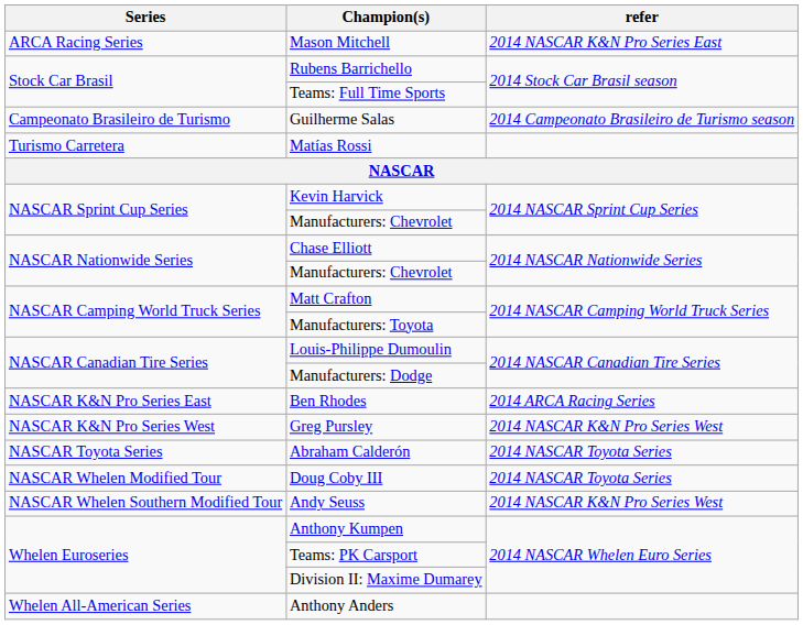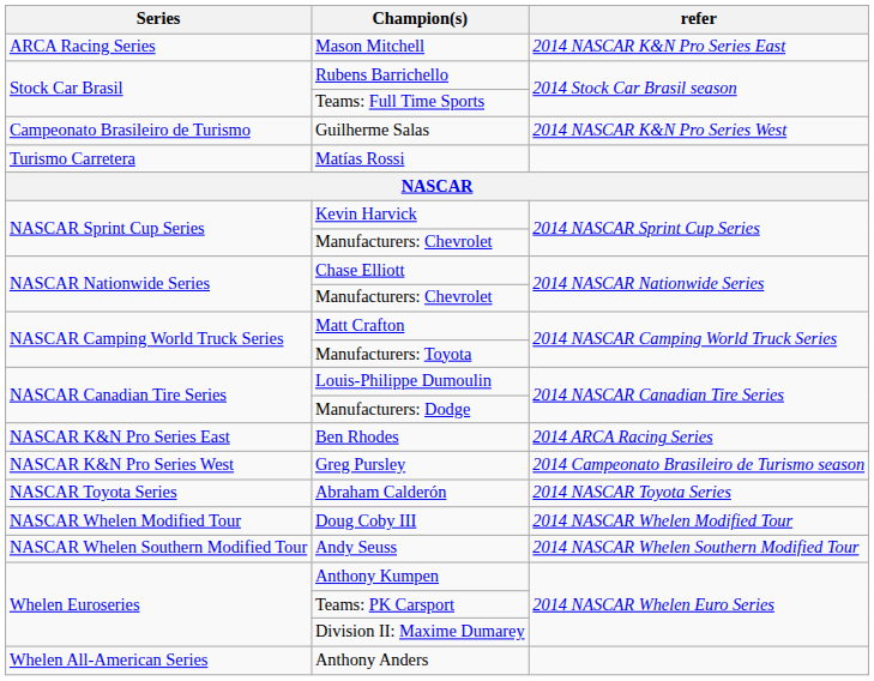Guilherme Salas | refer: 2014 Campeonato Brasileiro de Turismo season -> 2014 NASCAR K&N Pro Series West
Greg Pursley | refer: 2014 NASCAR K&N Pro Series West -> 2014 Campeonato Brasileiro de Turismo season
Doug Coby III | refer: 2014 NASCAR Toyota Series -> 2014 NASCAR Whelen Modified Tour
Andy Seuss | refer: 2014 NASCAR K&N Pro Series West -> 2014 NASCAR Whelen Southern Modified Tour
